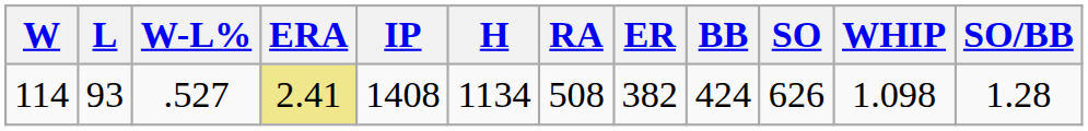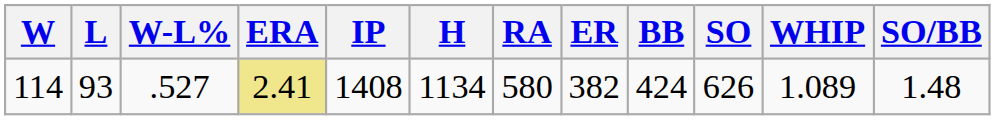114 | RA: 508 -> 580
114 | WHIP: 1.098 -> 1.089
114 | SO/BB: 1.28 -> 1.48
